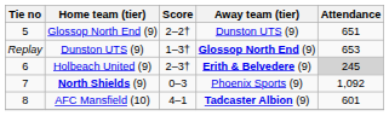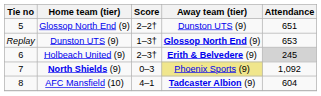North Shields (9) | Away team (tier): no background -> khaki background
AFC Mansfield (10) | Attendance: 601 -> 604
